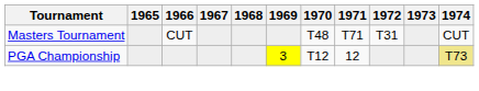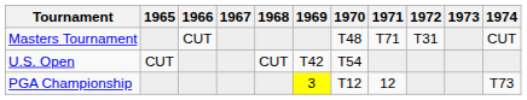+ row: U.S. Open | CUT | CUT | T42 | T54
PGA Championship | 1974: khaki background -> no background
